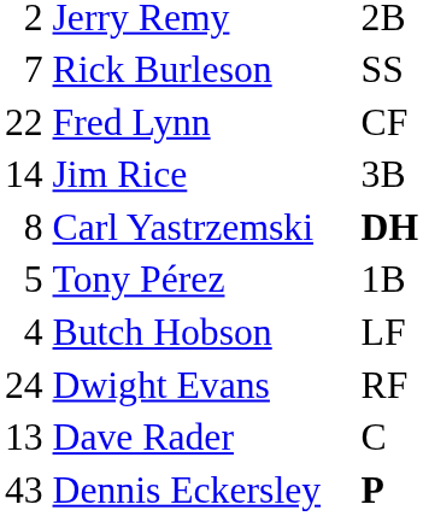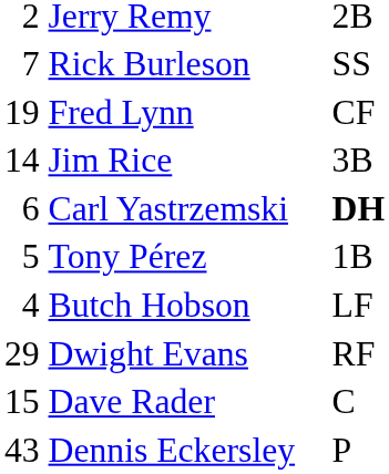Fred Lynn | column 1: 22 -> 19
Carl Yastrzemski | column 1: 8 -> 6
Dwight Evans | column 1: 24 -> 29
Dave Rader | column 1: 13 -> 15
Dennis Eckersley | column 3: bold -> normal
